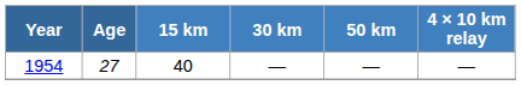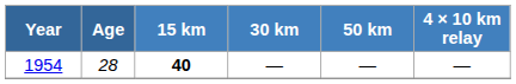1954 | Age: 27 -> 28
1954 | 15 km: normal -> bold
